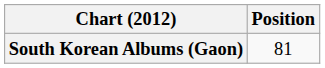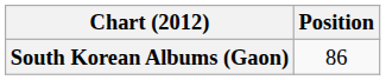South Korean Albums (Gaon) | Position: 81 -> 86
